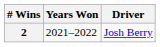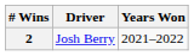columns swapped: Driver <-> Years Won
